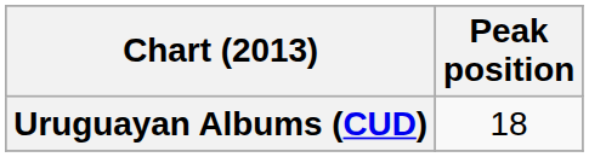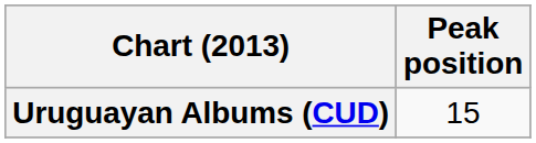Uruguayan Albums (CUD) | Peak position: 18 -> 15
